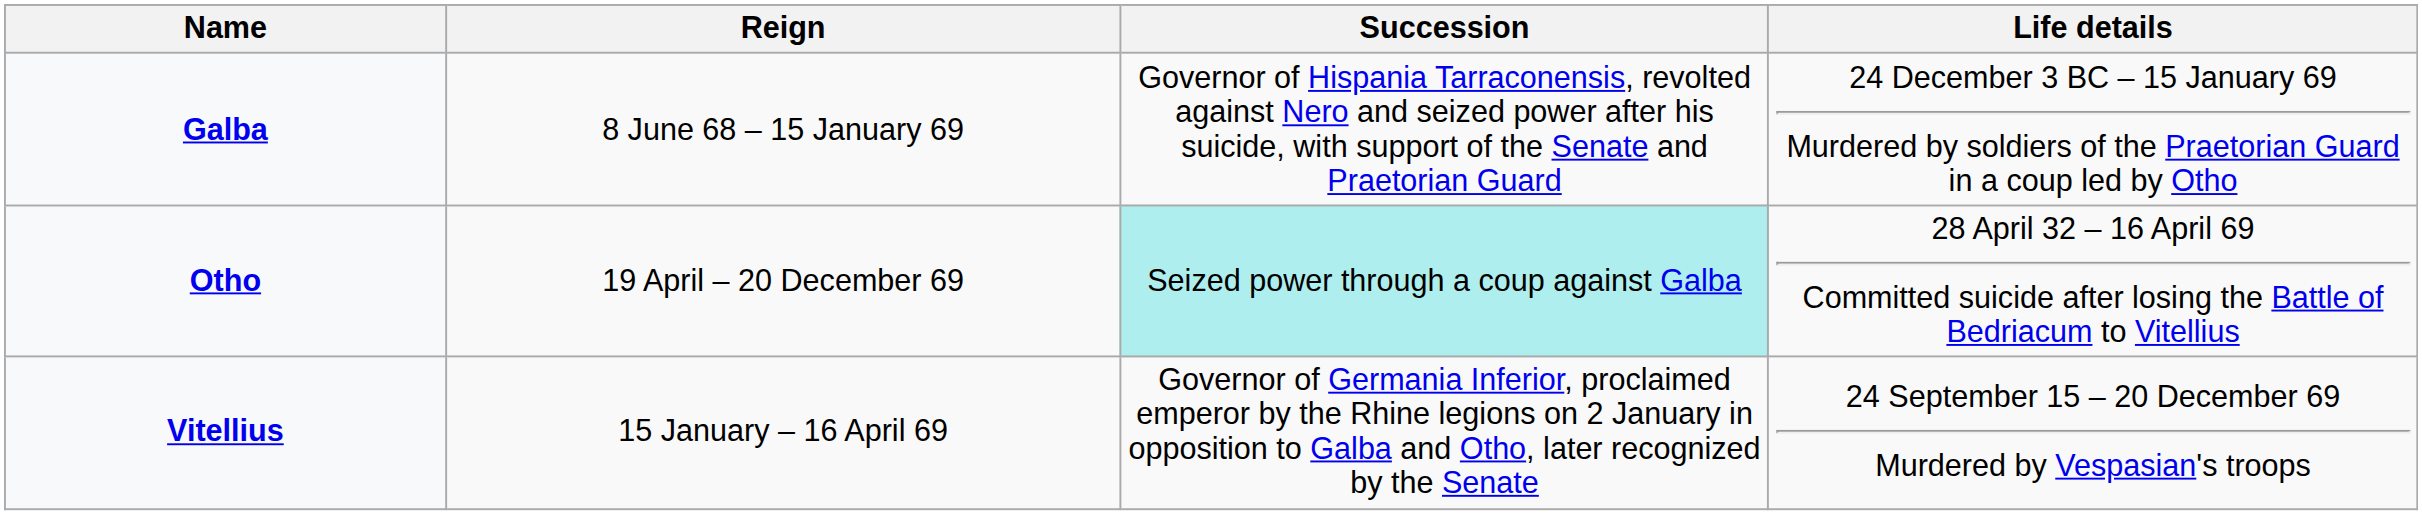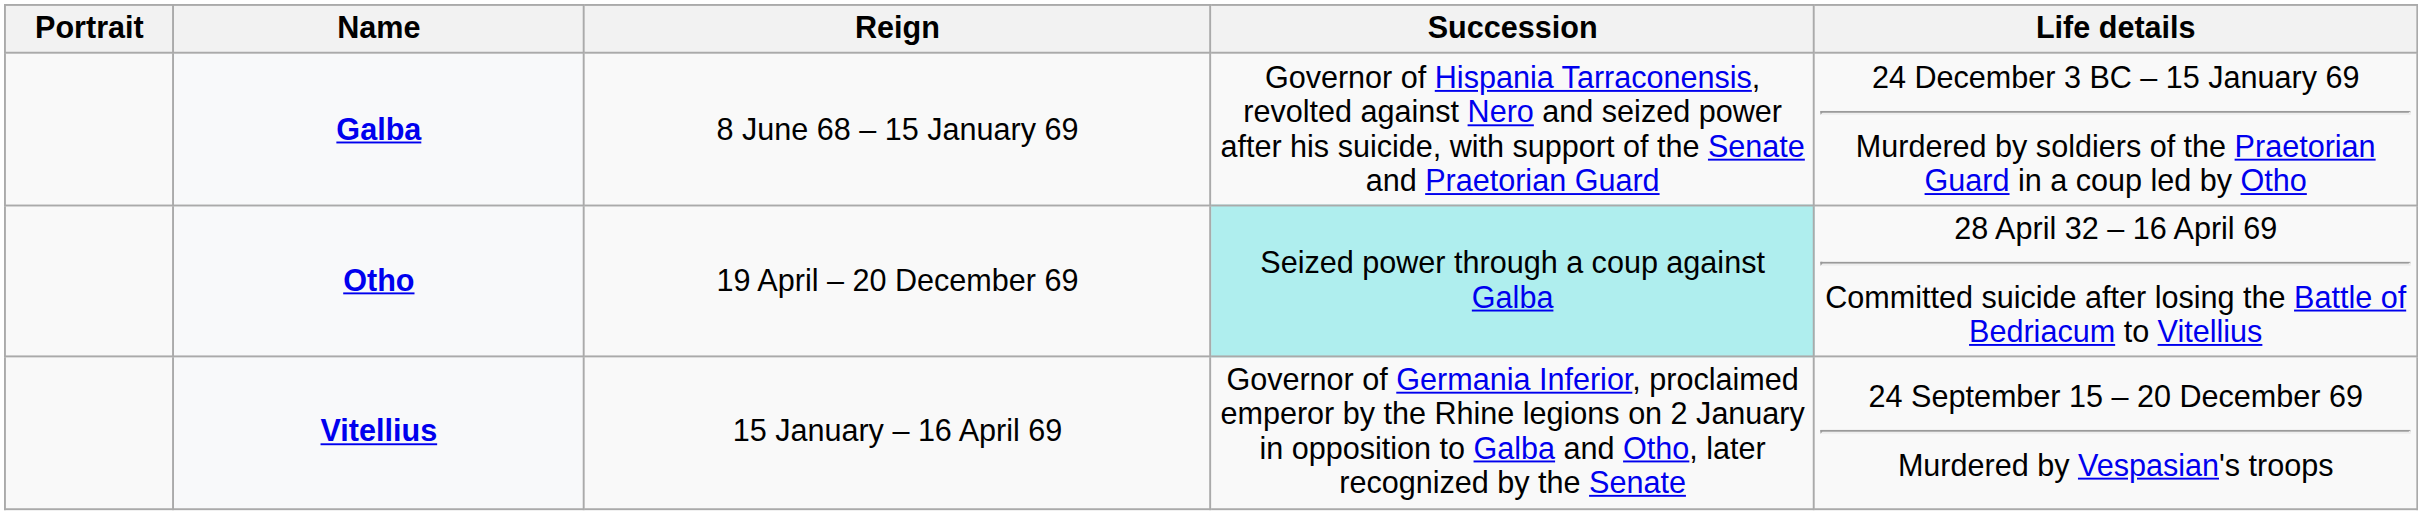+ column: Portrait
